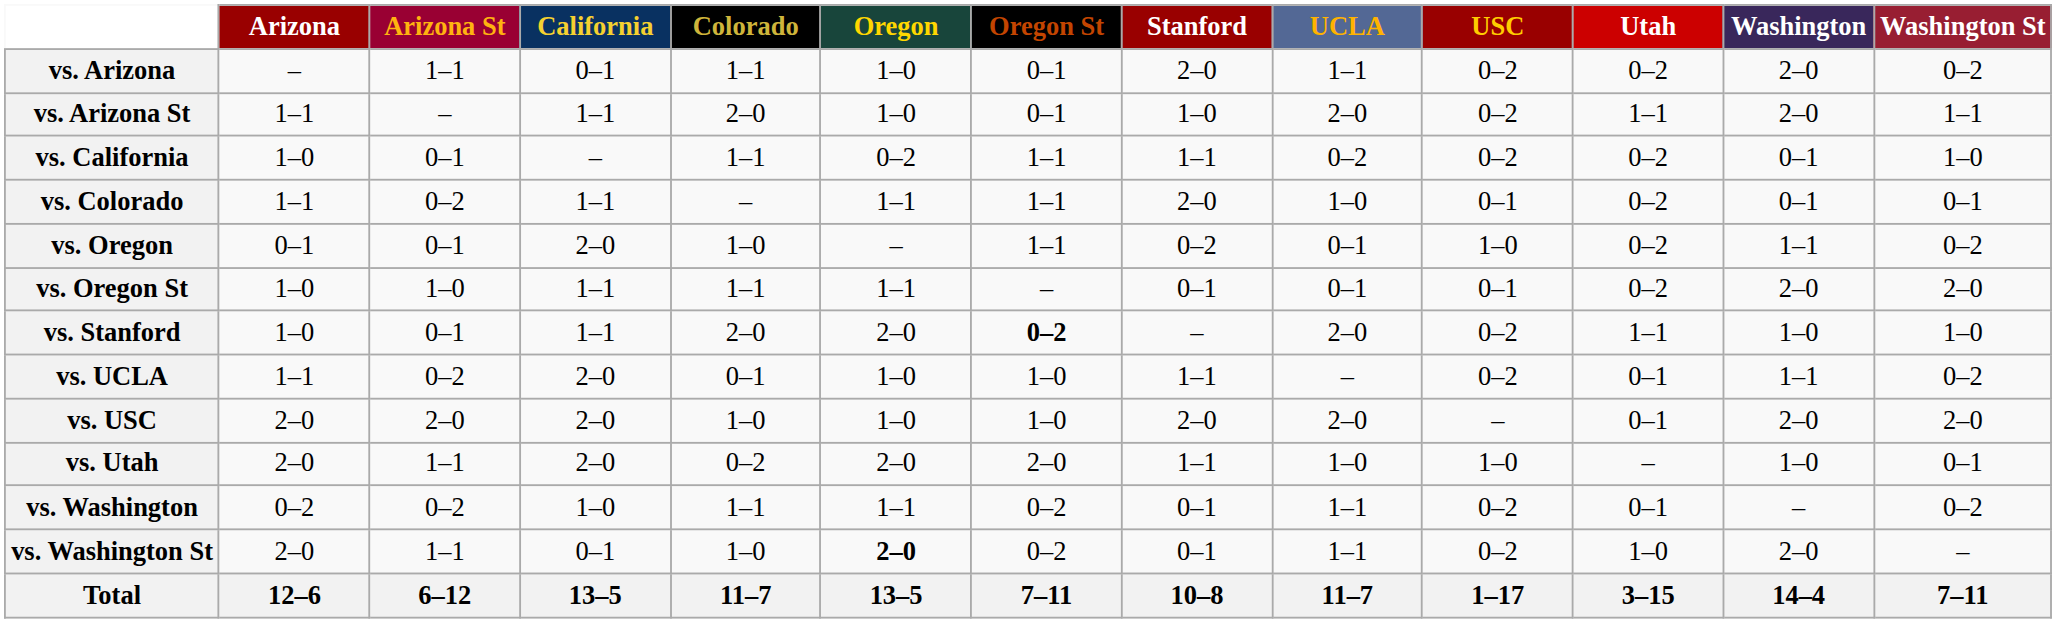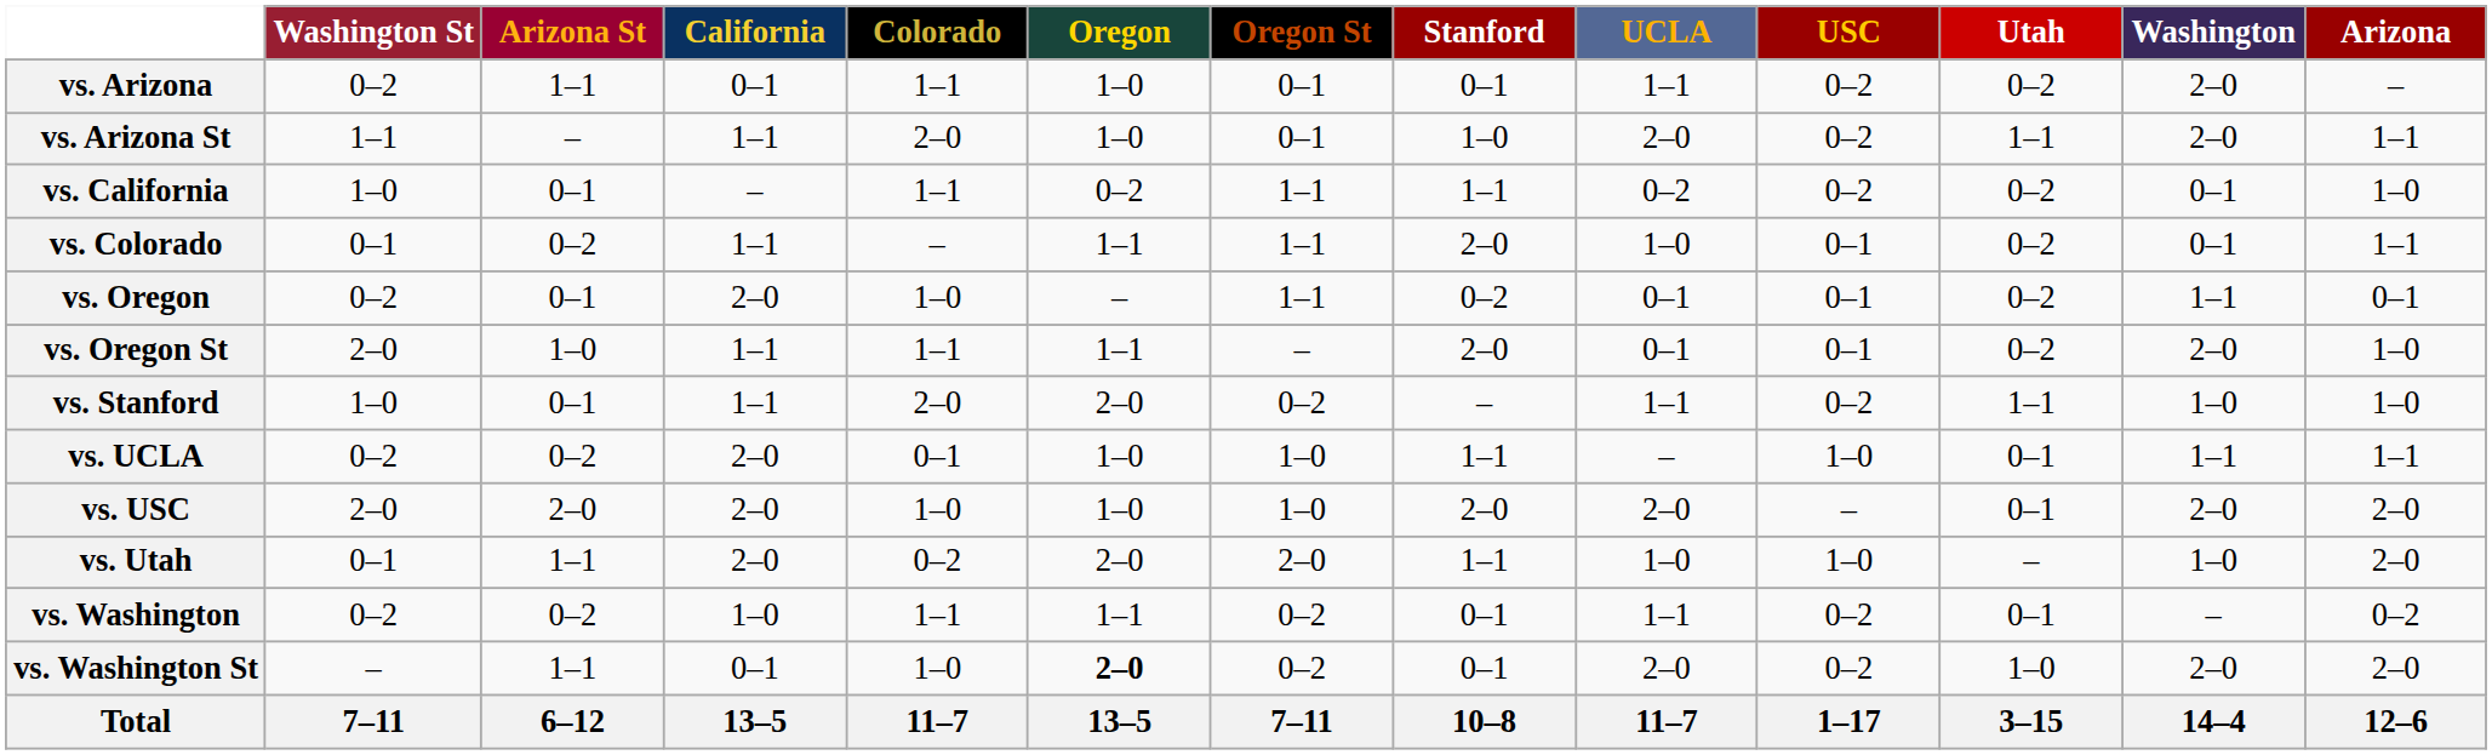columns swapped: Arizona <-> Washington St
vs. Arizona | Stanford: 2–0 -> 0–1
vs. Oregon | USC: 1–0 -> 0–1
vs. Oregon St | Stanford: 0–1 -> 2–0
vs. Stanford | Oregon St: bold -> normal
vs. Stanford | UCLA: 2–0 -> 1–1
vs. UCLA | USC: 0–2 -> 1–0
vs. Washington St | UCLA: 1–1 -> 2–0
